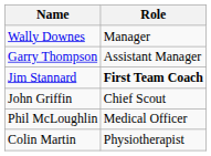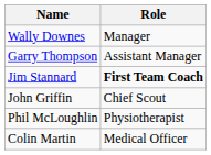Phil McLoughlin | Role: Medical Officer -> Physiotherapist
Colin Martin | Role: Physiotherapist -> Medical Officer
